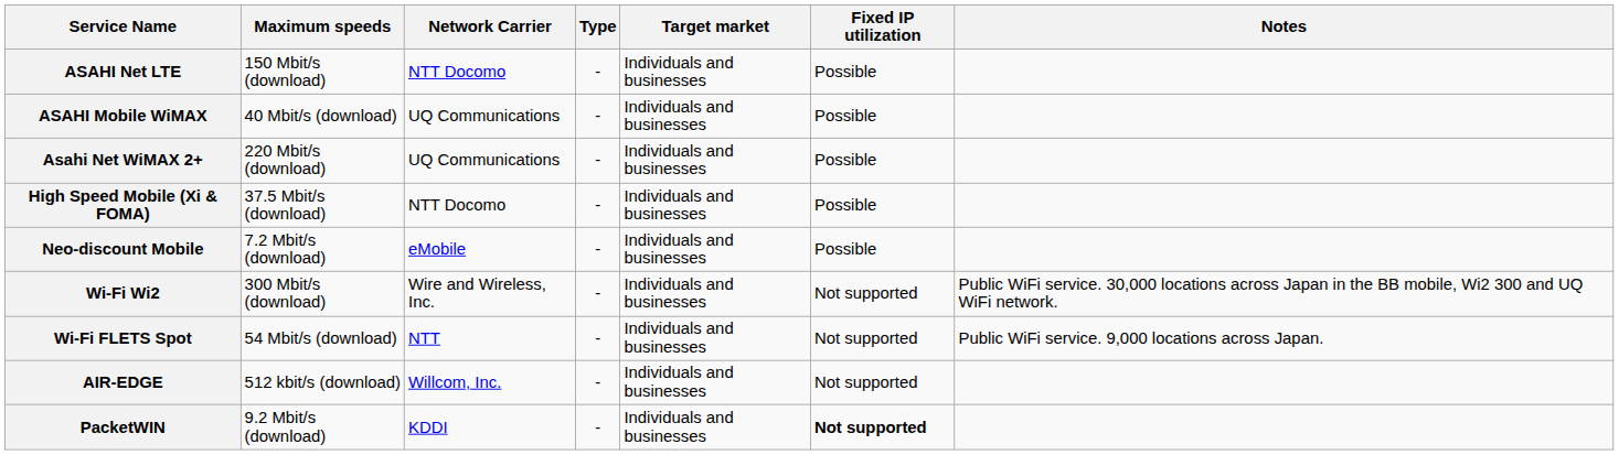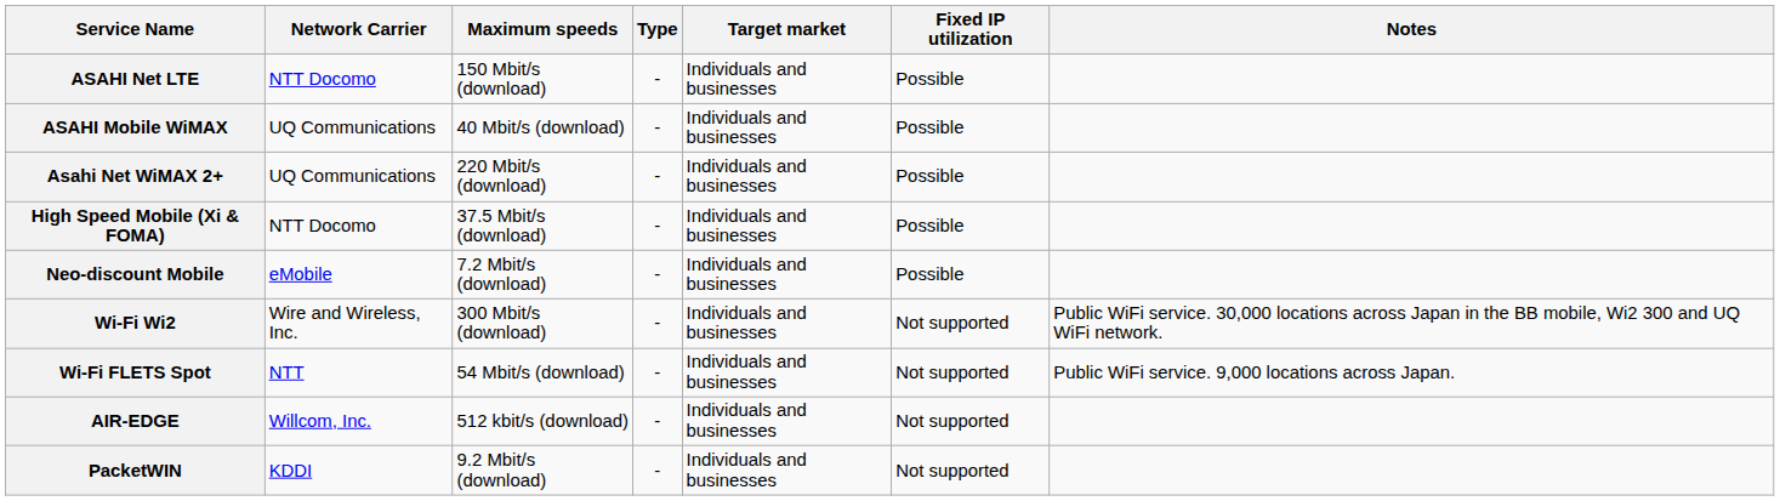columns swapped: Network Carrier <-> Maximum speeds
PacketWIN | Fixed IP utilization: bold -> normal
